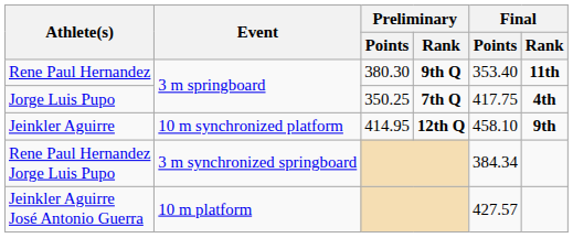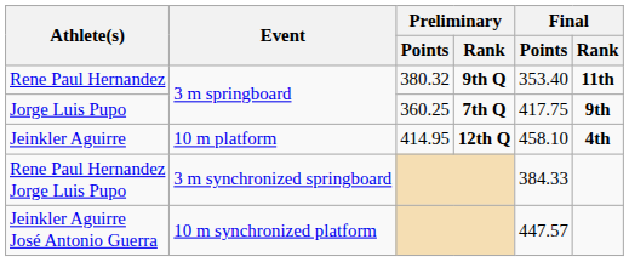Rene Paul Hernandez | Preliminary / Points: 380.30 -> 380.32
Jorge Luis Pupo | Preliminary / Points: 350.25 -> 360.25
Jorge Luis Pupo | Final / Rank: 4th -> 9th
Jeinkler Aguirre | Event: 10 m synchronized platform -> 10 m platform
Jeinkler Aguirre | Final / Rank: 9th -> 4th
Rene Paul Hernandez Jorge Luis Pupo | Final / Points: 384.34 -> 384.33
Jeinkler Aguirre José Antonio Guerra | Event: 10 m platform -> 10 m synchronized platform
Jeinkler Aguirre José Antonio Guerra | Final / Points: 427.57 -> 447.57
